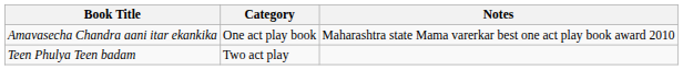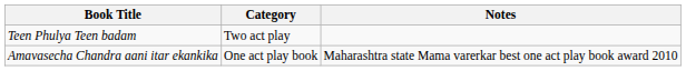rows swapped: Amavasecha Chandra aani itar ekankika <-> Teen Phulya Teen badam
